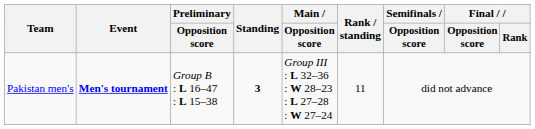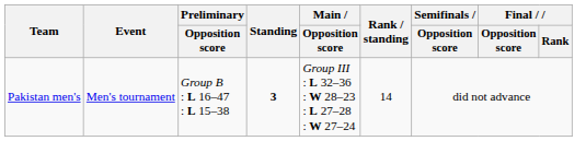Pakistan men's | Event: bold -> normal
Pakistan men's | Rank / standing: 11 -> 14
